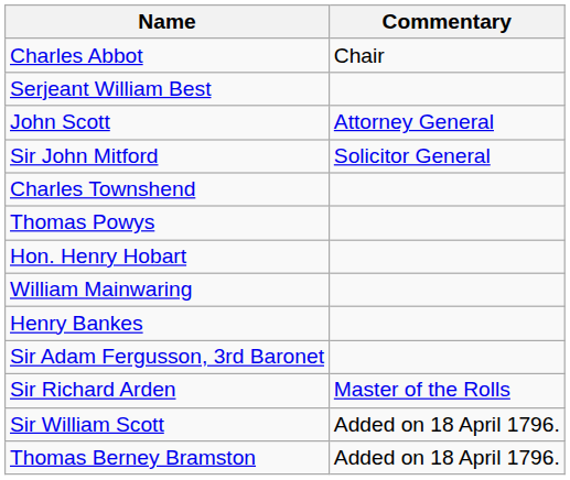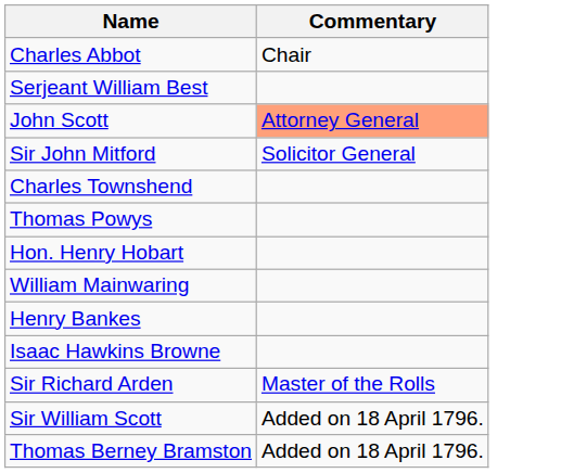John Scott | Commentary: no background -> lightsalmon background
+ row: Isaac Hawkins Browne
- row: Sir Adam Fergusson, 3rd Baronet
